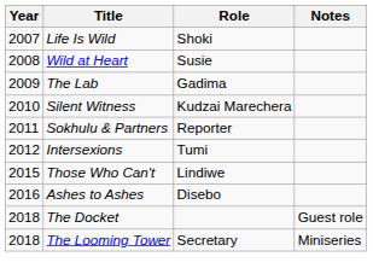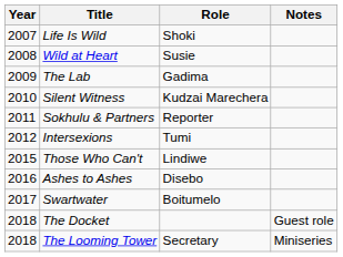+ row: 2017 | Swartwater | Boitumelo
